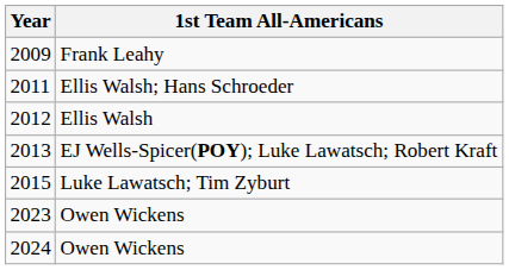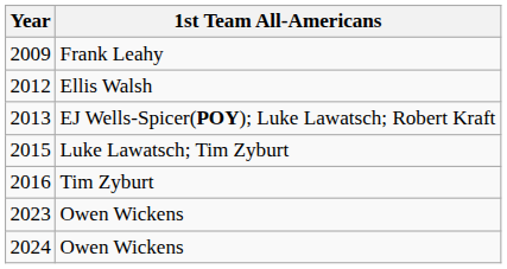- row: 2011 | Ellis Walsh; Hans Schroeder
+ row: 2016 | Tim Zyburt
